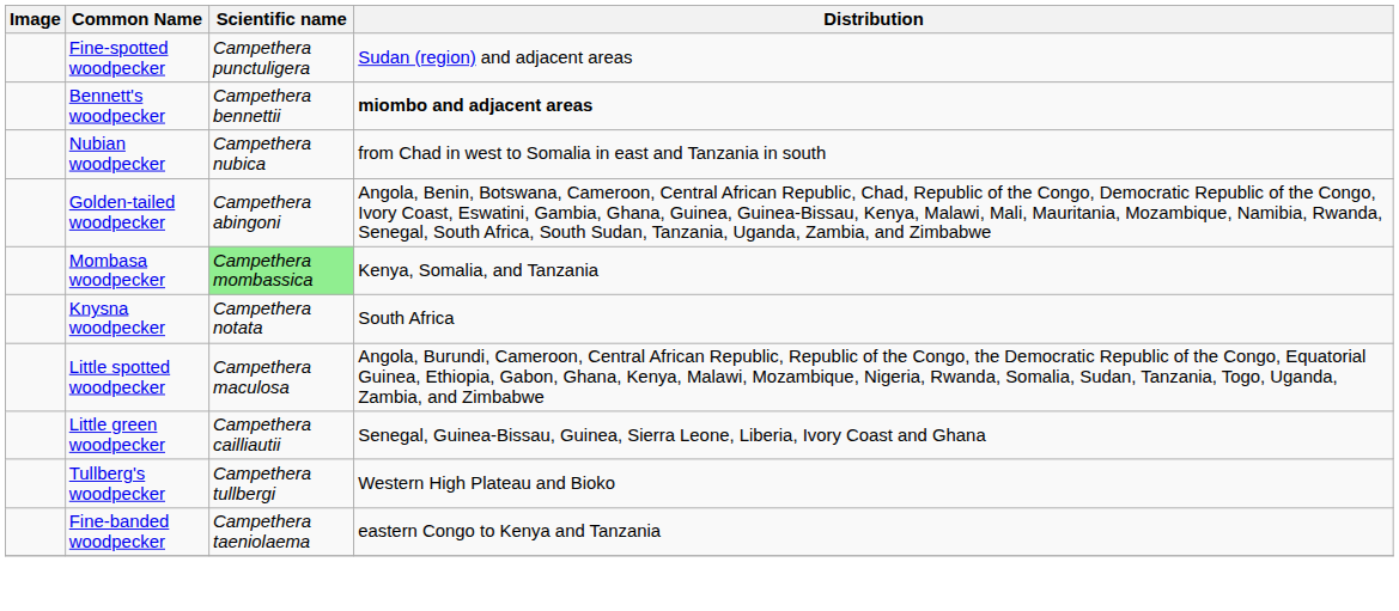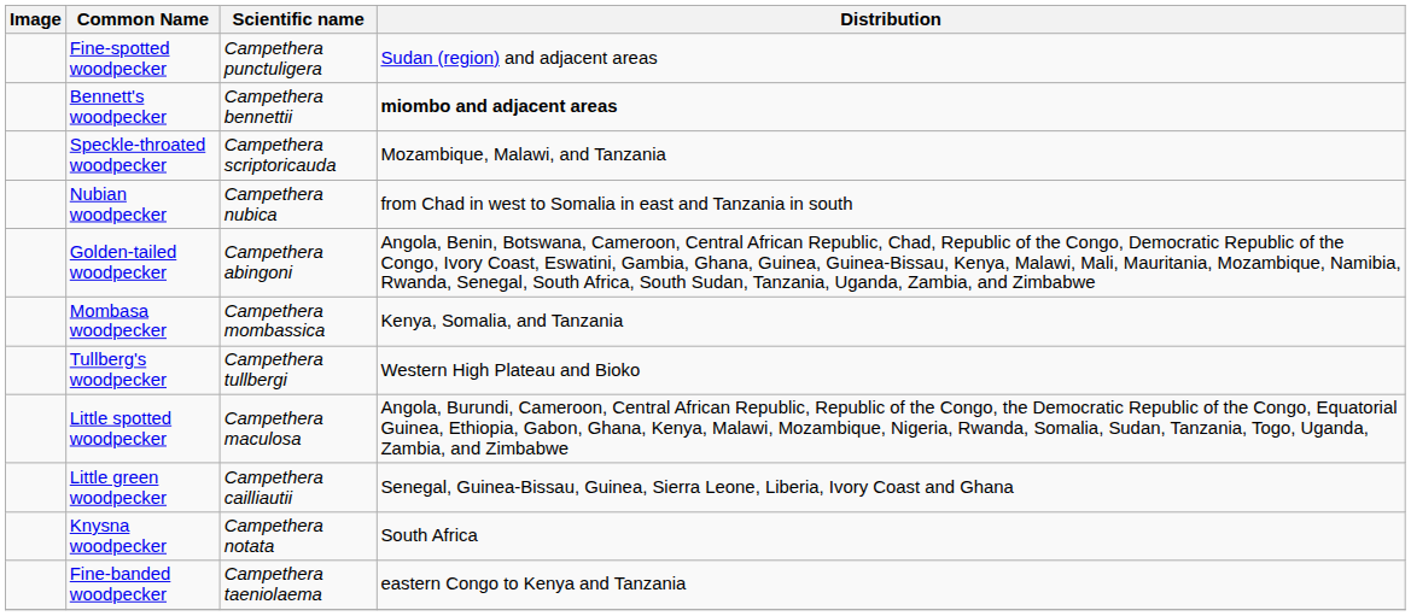+ row: Speckle-throated woodpecker | Campethera scriptoricauda | Mozambique, Malawi, and Tanzania
Mombasa woodpecker | Scientific name: lightgreen background -> no background
rows swapped: Knysna woodpecker <-> Tullberg's woodpecker
